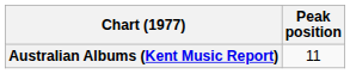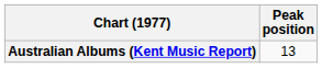Australian Albums (Kent Music Report) | Peak position: 11 -> 13
